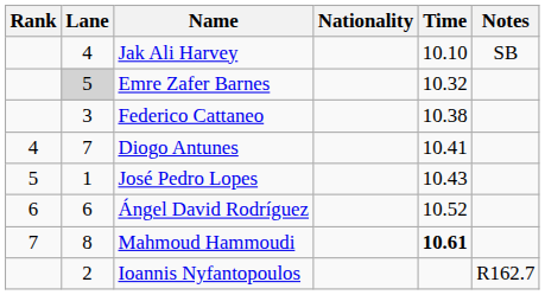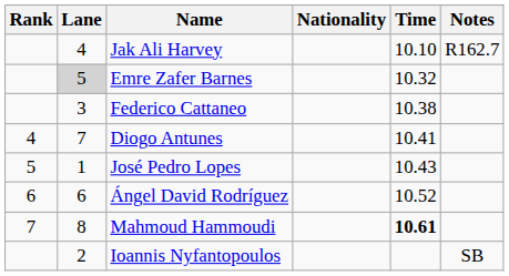Jak Ali Harvey | Notes: SB -> R162.7
Ioannis Nyfantopoulos | Notes: R162.7 -> SB
